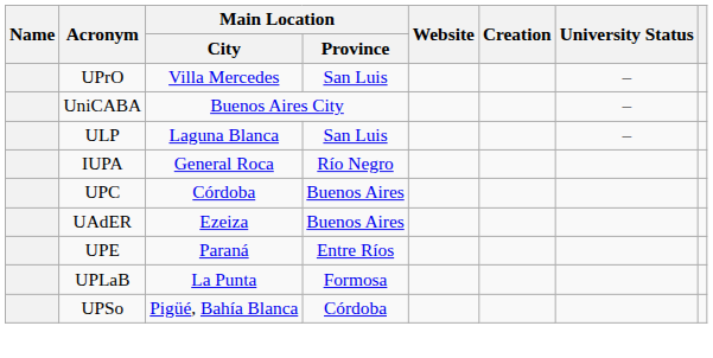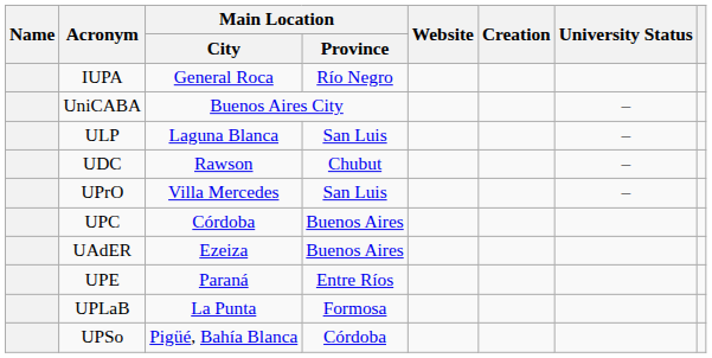rows swapped: IUPA <-> UPrO
+ row: UDC | Rawson | Chubut | –
